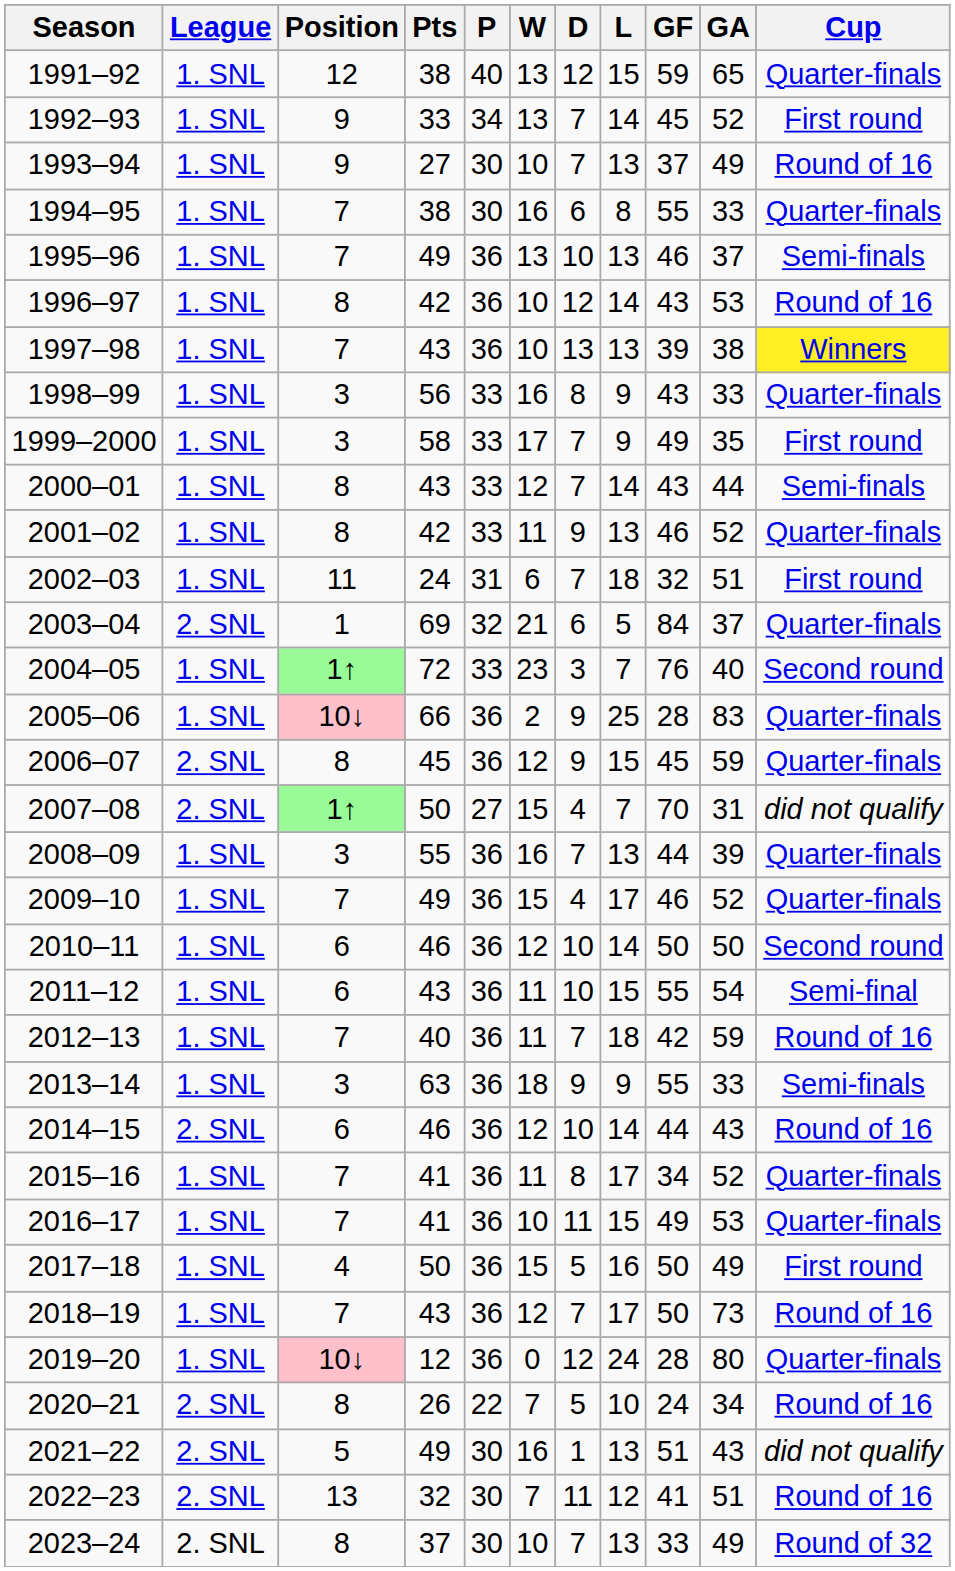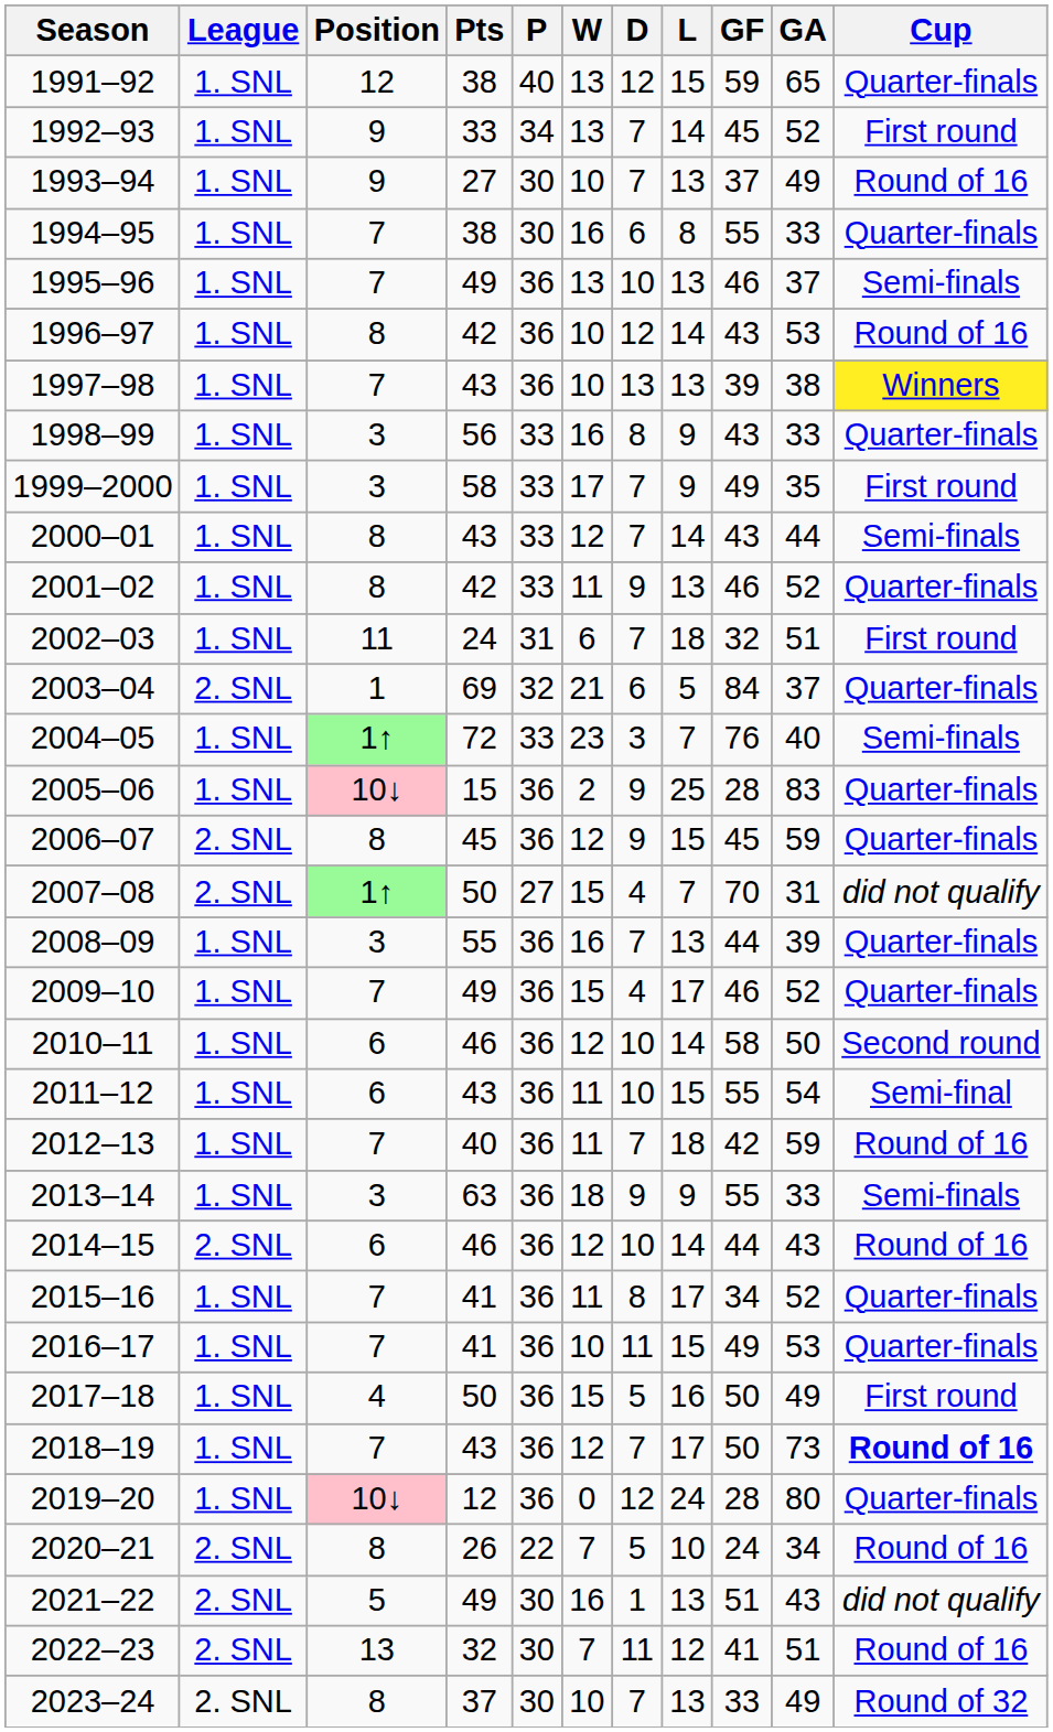2004–05 | Cup: Second round -> Semi-finals
2005–06 | Pts: 66 -> 15
2010–11 | GF: 50 -> 58
2018–19 | Cup: normal -> bold
